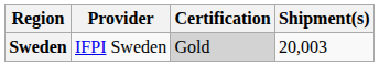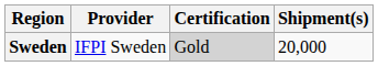Sweden | Shipment(s): 20,003 -> 20,000
